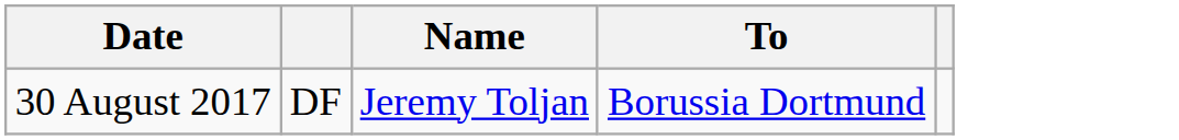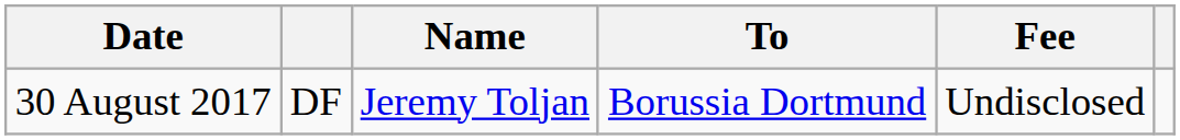+ column: Fee | Undisclosed
